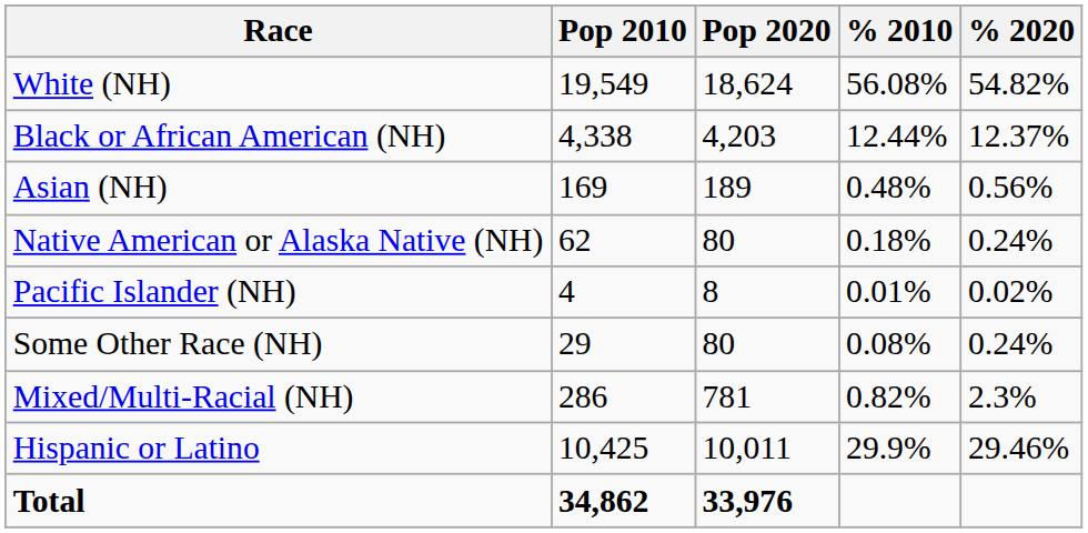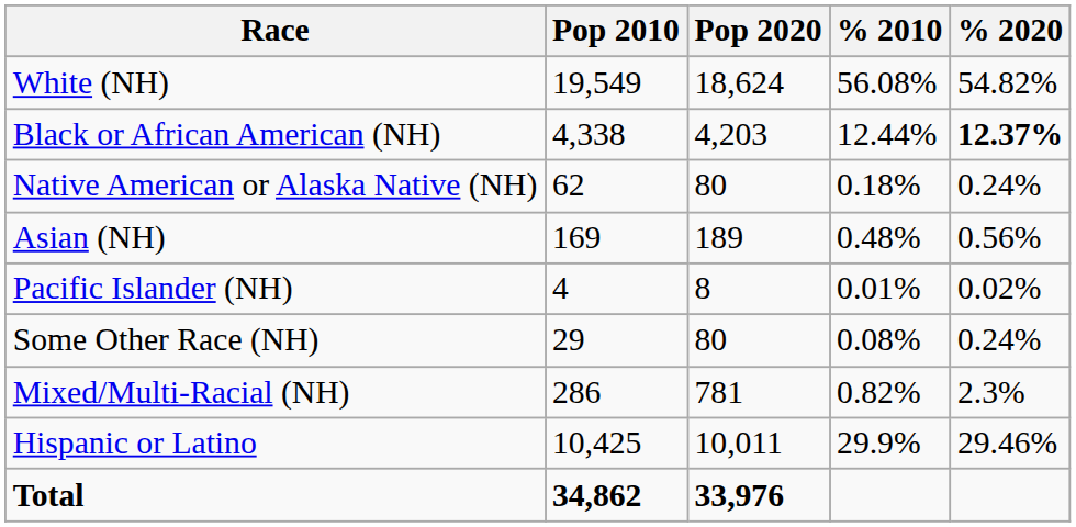Black or African American (NH) | % 2020: normal -> bold
rows swapped: Native American or Alaska Native (NH) <-> Asian (NH)
